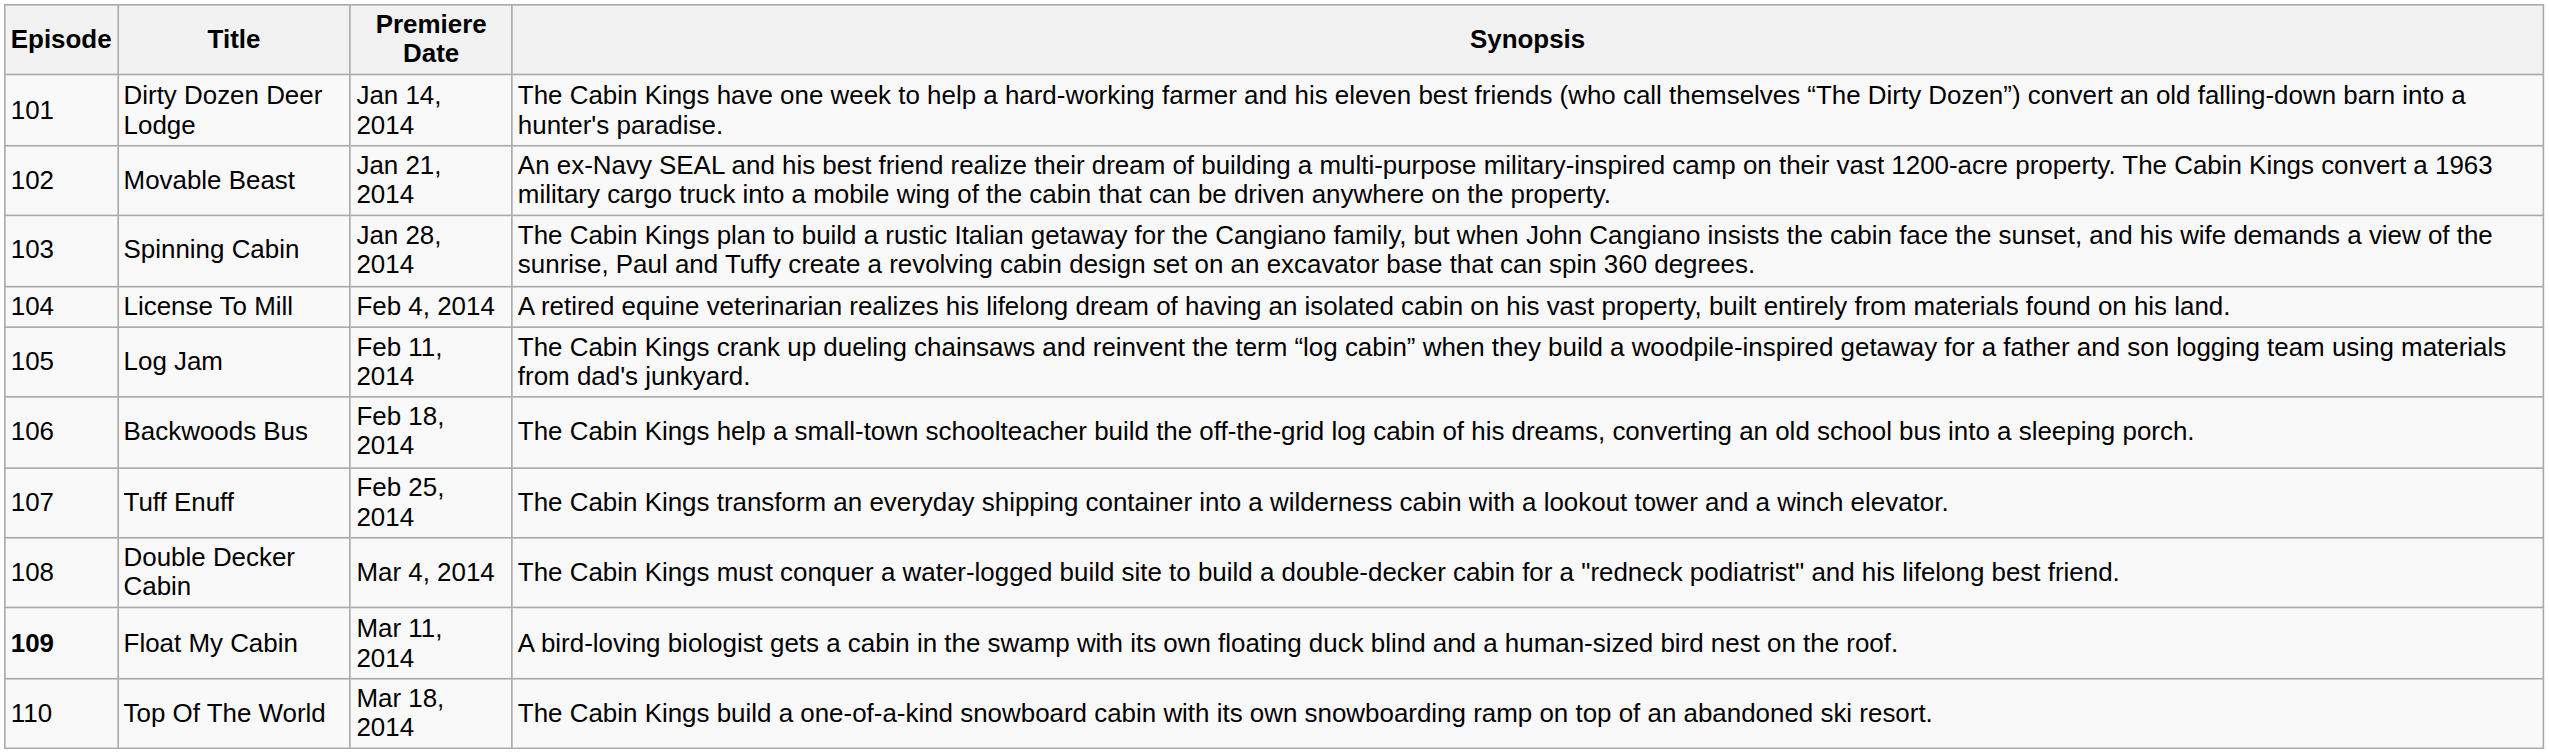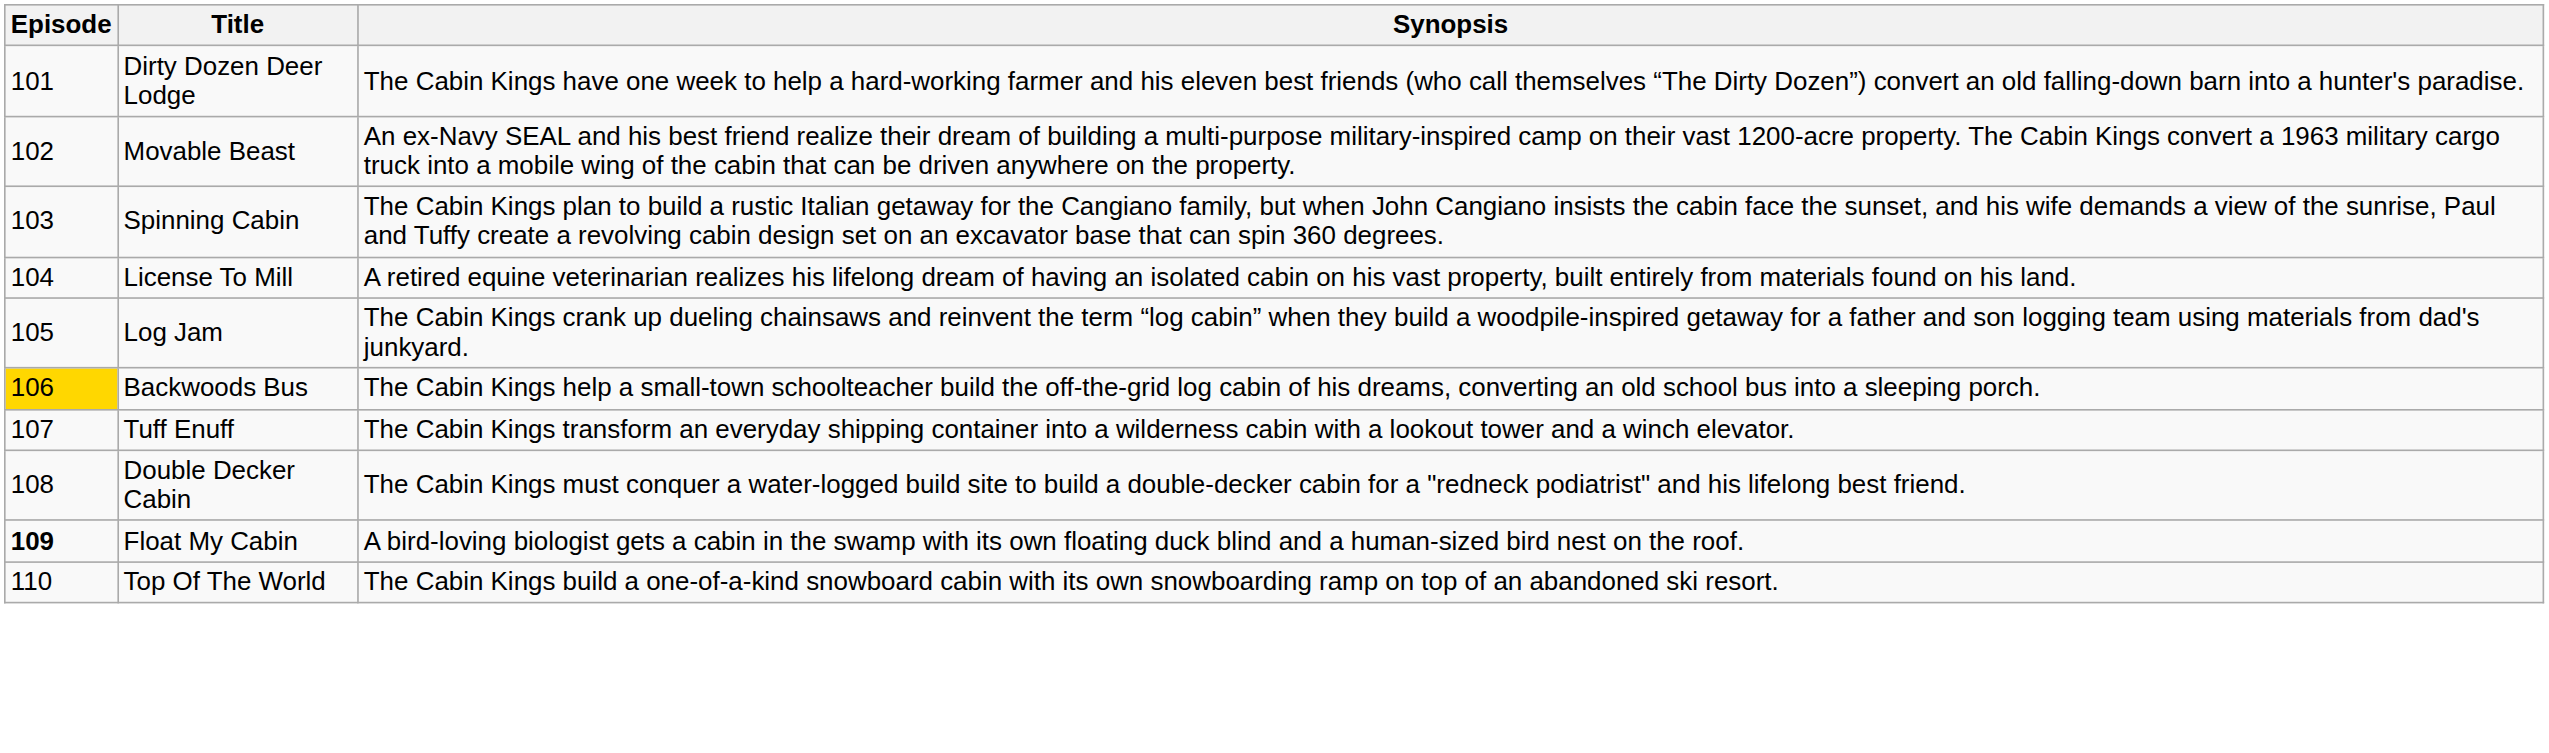- column: Premiere Date | Jan 14, 2014 | Jan 21, 2014 | Jan 28, 2014 | Feb 4, 2014 | Feb 11, 2014 | Feb 18, 2014 | Feb 25, 2014 | Mar 4, 2014 | Mar 11, 2014 | Mar 18, 2014
Backwoods Bus | Episode: no background -> gold background
